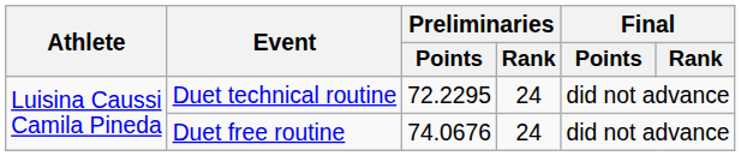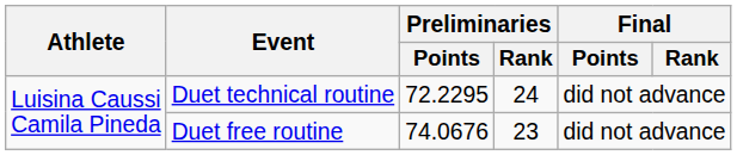Duet free routine | Preliminaries / Rank: 24 -> 23
